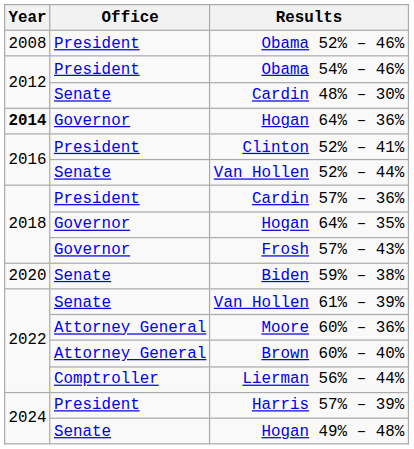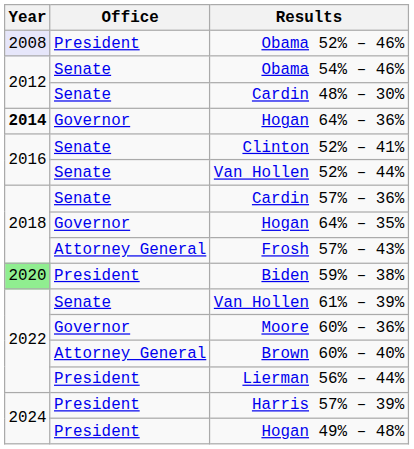Obama 52% – 46% | Year: no background -> lavender background
Obama 54% – 46% | Office: President -> Senate
Clinton 52% – 41% | Office: President -> Senate
Cardin 57% – 36% | Office: President -> Senate
Frosh 57% – 43% | Office: Governor -> Attorney General
Biden 59% – 38% | Year: no background -> lightgreen background
Biden 59% – 38% | Office: Senate -> President
Moore 60% – 36% | Office: Attorney General -> Governor
Lierman 56% – 44% | Office: Comptroller -> President
Hogan 49% – 48% | Office: Senate -> President
